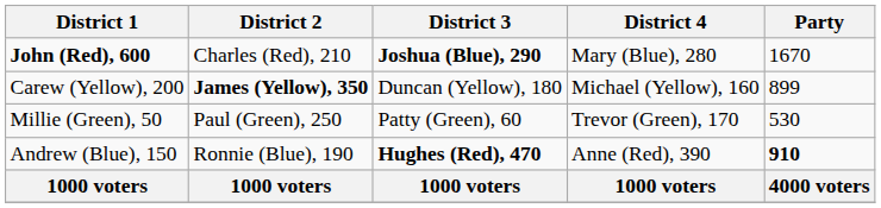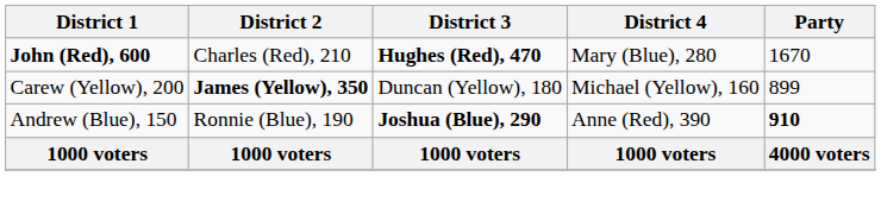John (Red), 600 | District 3: Joshua (Blue), 290 -> Hughes (Red), 470
- row: Millie (Green), 50 | Paul (Green), 250 | Patty (Green), 60 | Trevor (Green), 170 | 530
Andrew (Blue), 150 | District 3: Hughes (Red), 470 -> Joshua (Blue), 290
